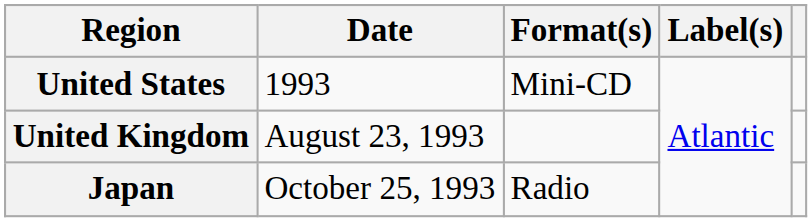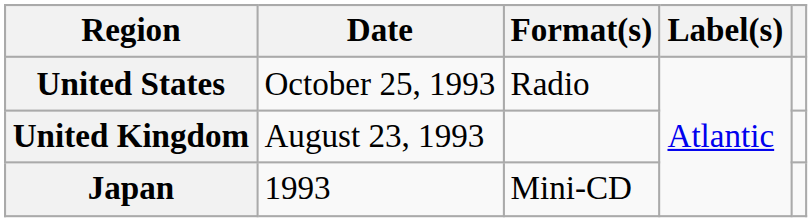United States | Date: 1993 -> October 25, 1993
United States | Format(s): Mini-CD -> Radio
Japan | Date: October 25, 1993 -> 1993
Japan | Format(s): Radio -> Mini-CD
